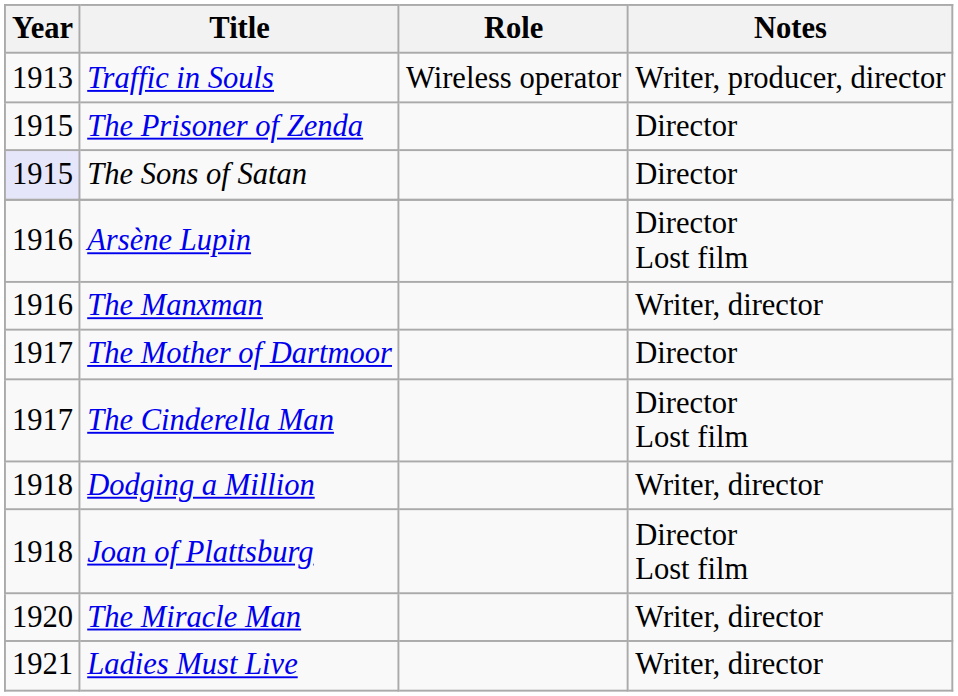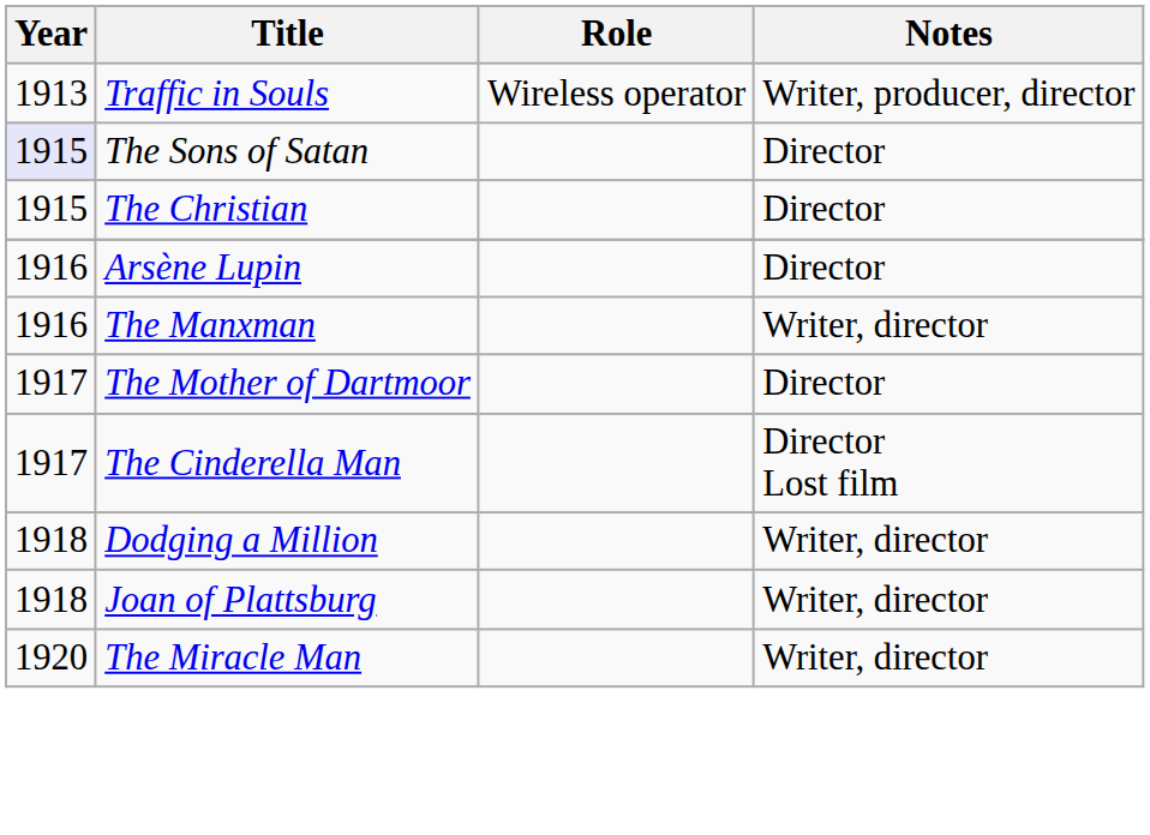- row: 1915 | The Prisoner of Zenda | Director
+ row: 1915 | The Christian | Director
Arsène Lupin | Notes: Director Lost film -> Director
Joan of Plattsburg | Notes: Director Lost film -> Writer, director
- row: 1921 | Ladies Must Live | Writer, director
